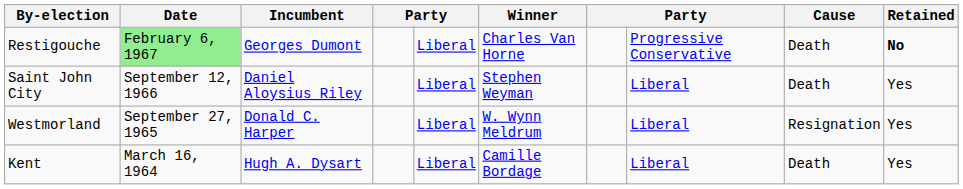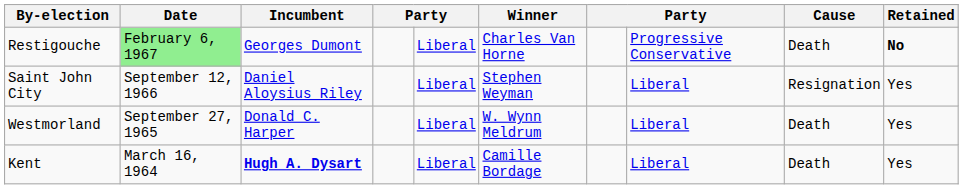Saint John City | Cause: Death -> Resignation
Westmorland | Cause: Resignation -> Death
Kent | Incumbent: normal -> bold
